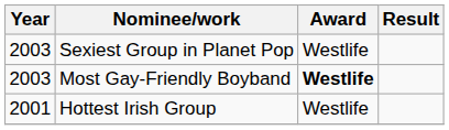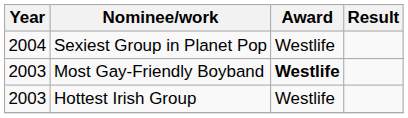Sexiest Group in Planet Pop | Year: 2003 -> 2004
Hottest Irish Group | Year: 2001 -> 2003
